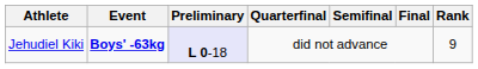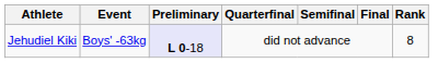Jehudiel Kiki | Event: bold -> normal
Jehudiel Kiki | Rank: 9 -> 8
